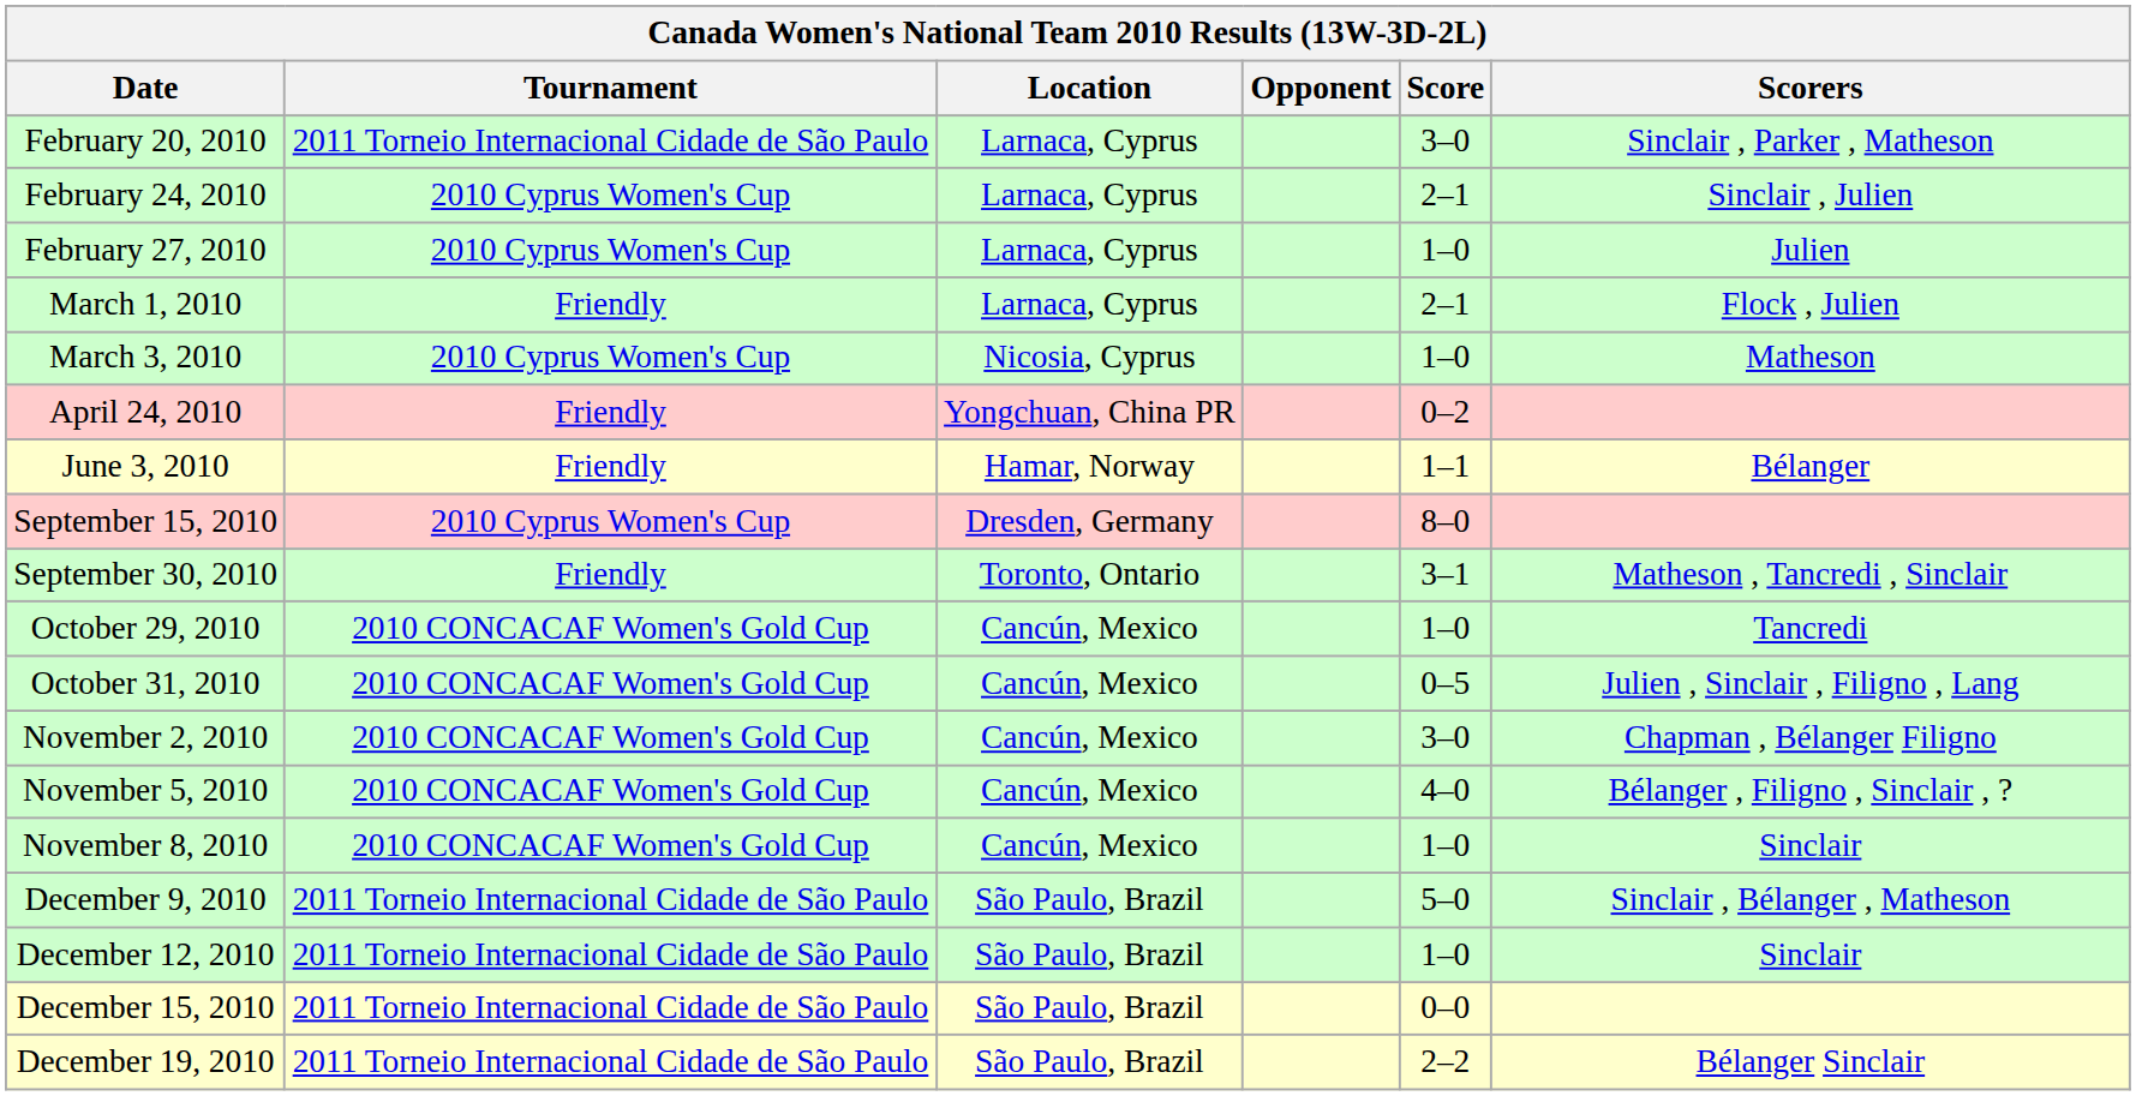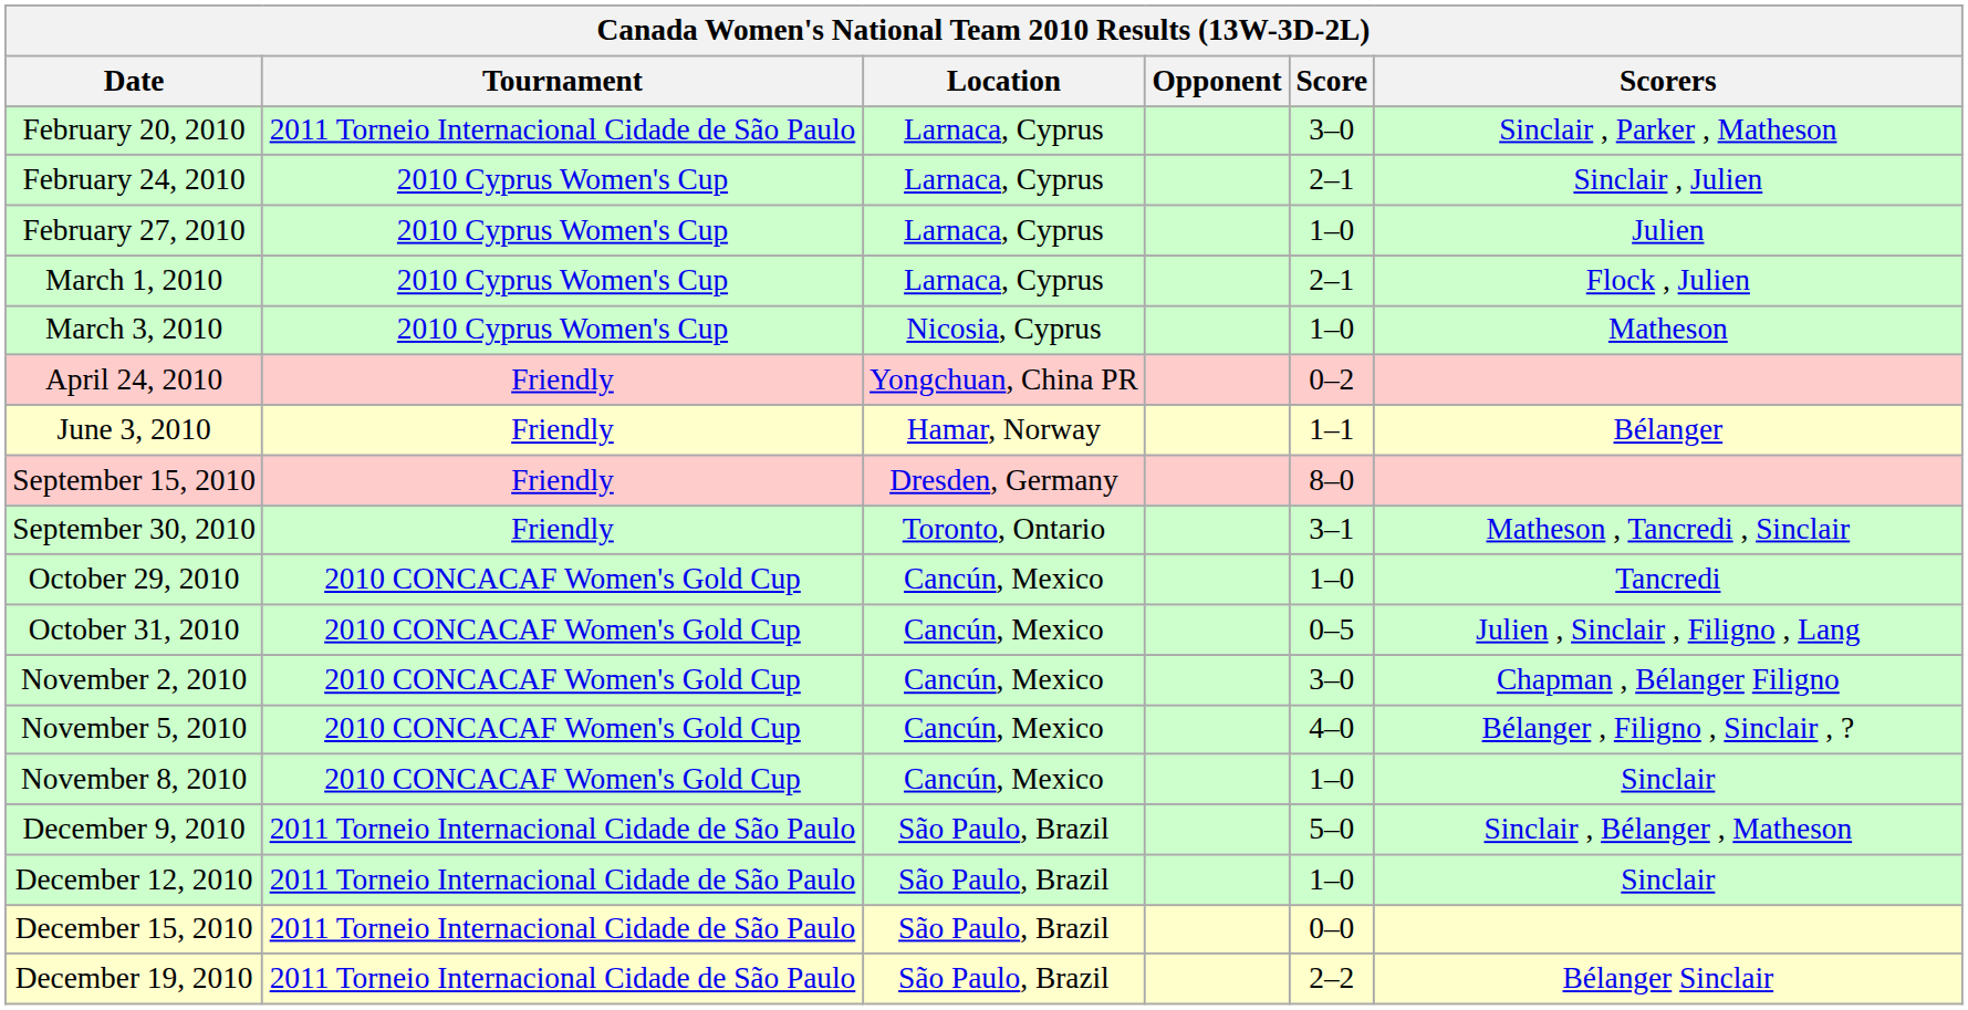March 1, 2010 | Tournament: Friendly -> 2010 Cyprus Women's Cup
September 15, 2010 | Tournament: 2010 Cyprus Women's Cup -> Friendly
